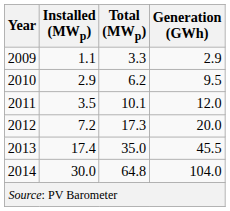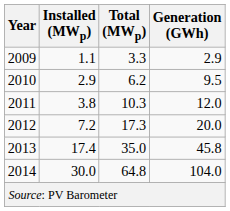2011 | Installed (MWp): 3.5 -> 3.8
2011 | Total (MWp): 10.1 -> 10.3
2013 | Generation (GWh): 45.5 -> 45.8
